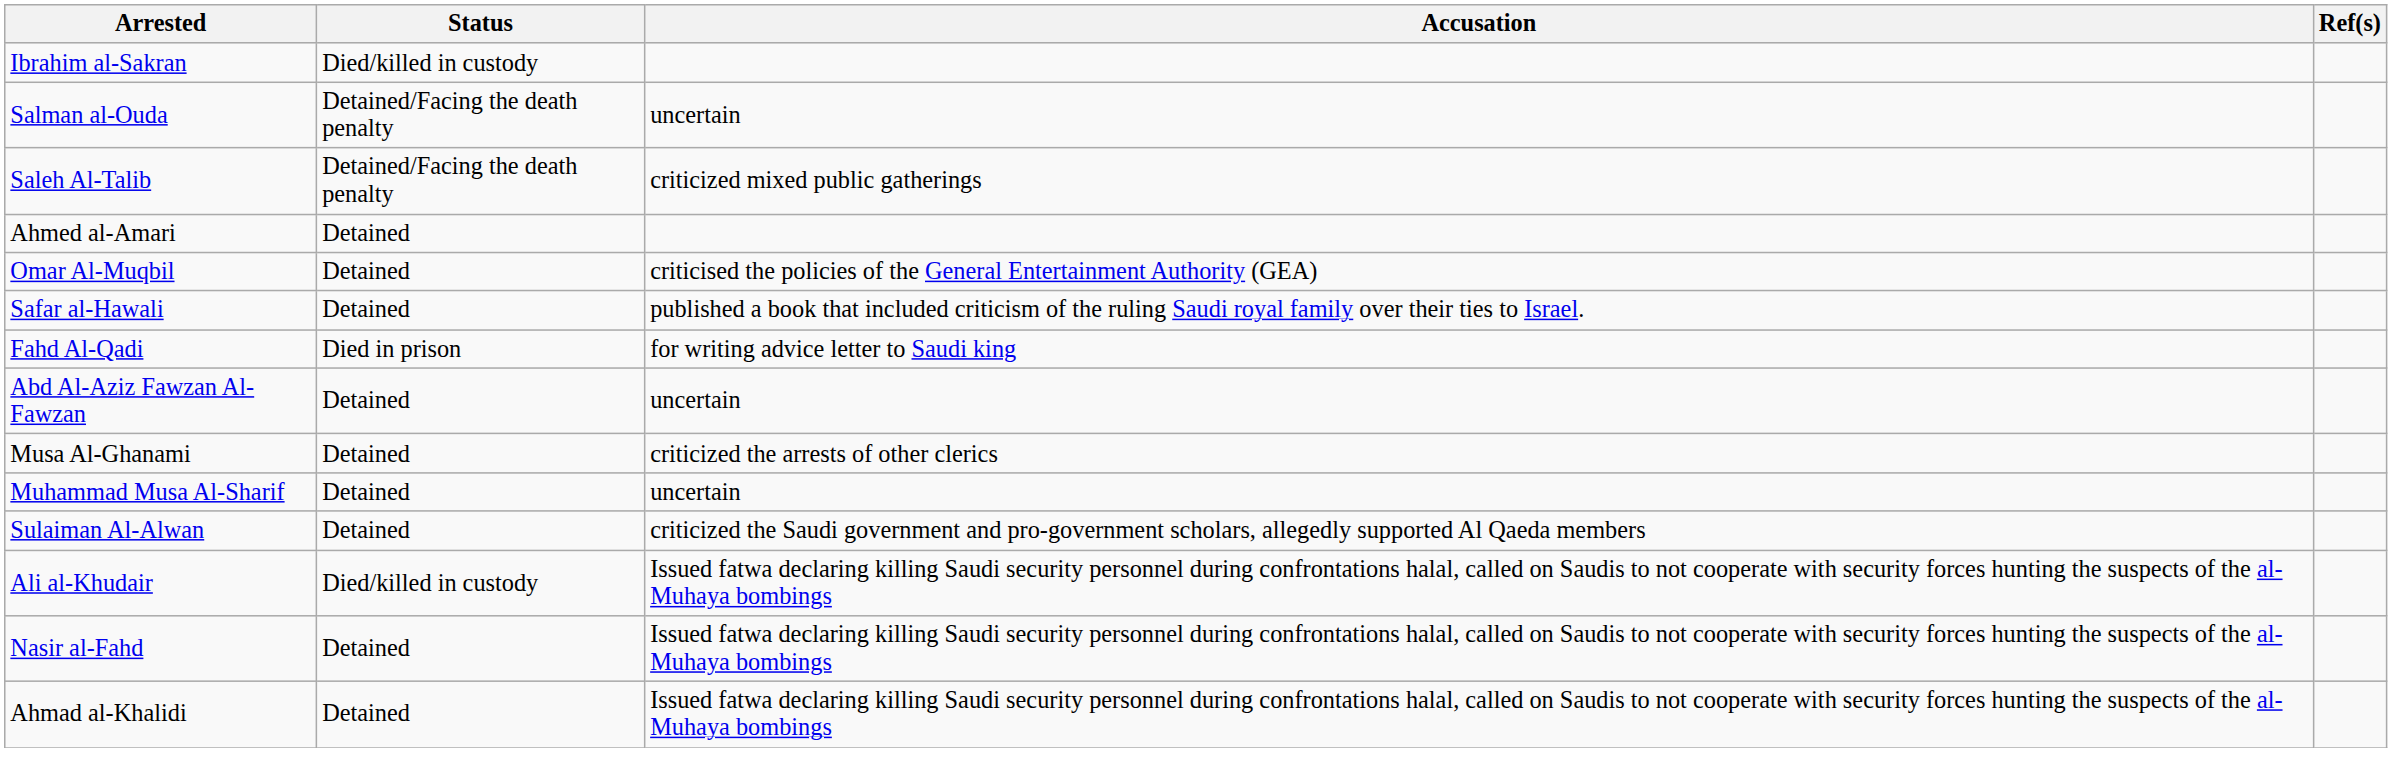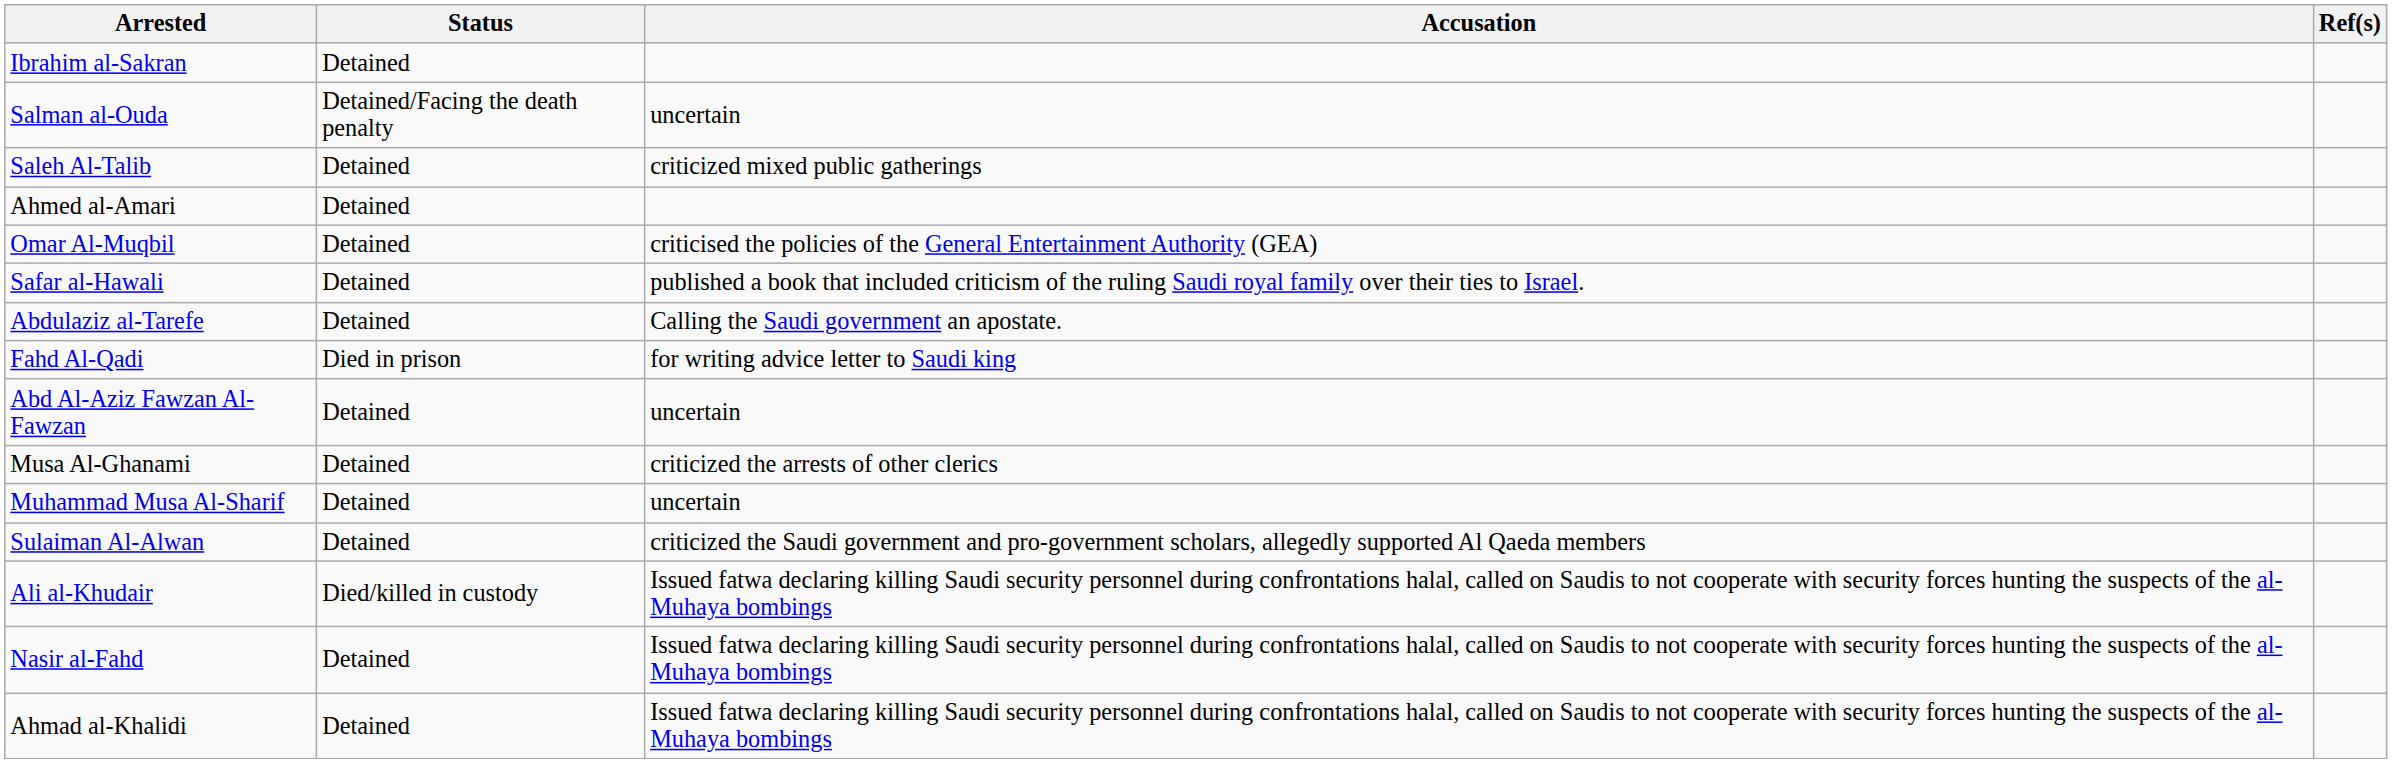Ibrahim al-Sakran | Status: Died/killed in custody -> Detained
Saleh Al-Talib | Status: Detained/Facing the death penalty -> Detained
+ row: Abdulaziz al-Tarefe | Detained | Calling the Saudi government an apostate.
